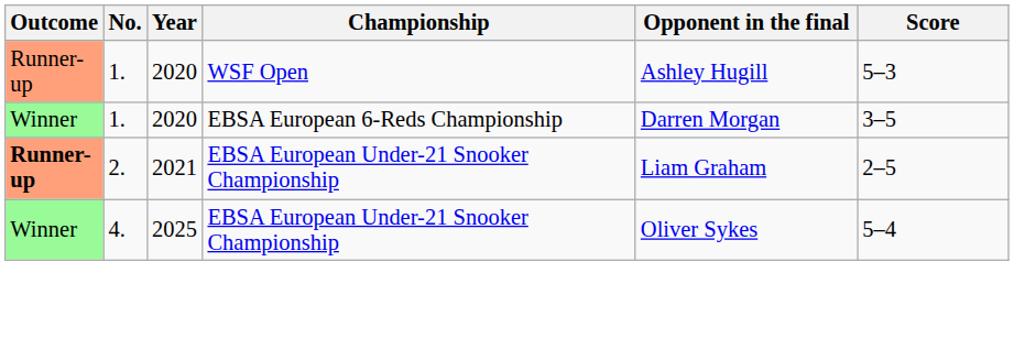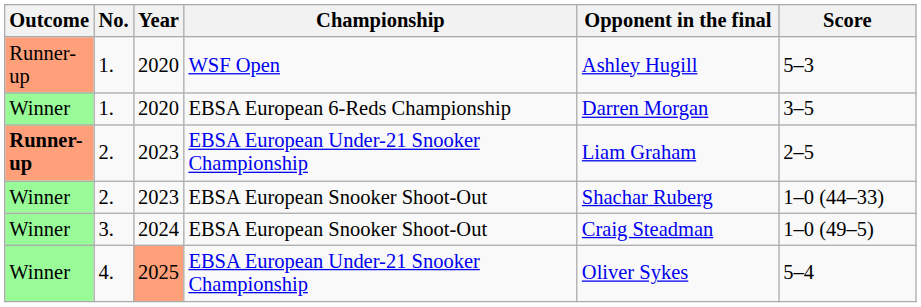2. / EBSA European Under-21 Snooker Championship | Year: 2021 -> 2023
+ row: Winner | 2. | 2023 | EBSA European Snooker Shoot-Out | Shachar Ruberg | 1–0 (44–33)
+ row: Winner | 3. | 2024 | EBSA European Snooker Shoot-Out | Craig Steadman | 1–0 (49–5)
4. | Year: no background -> lightsalmon background
